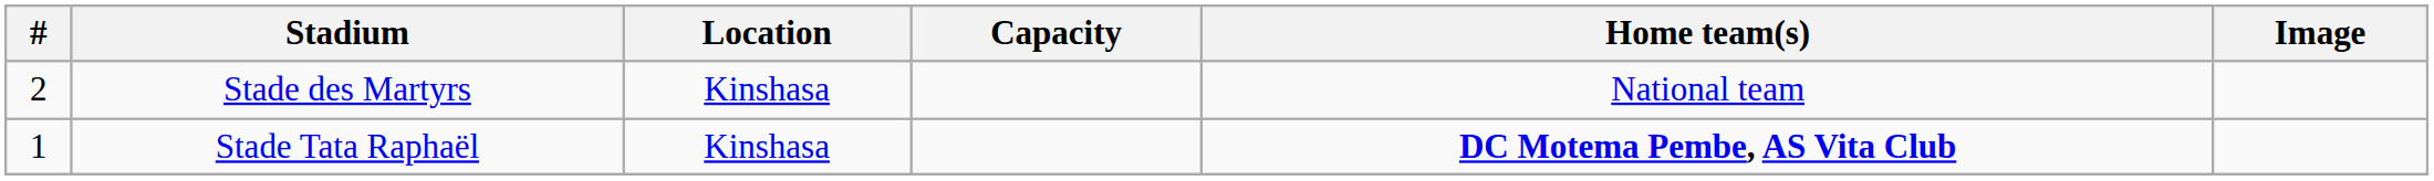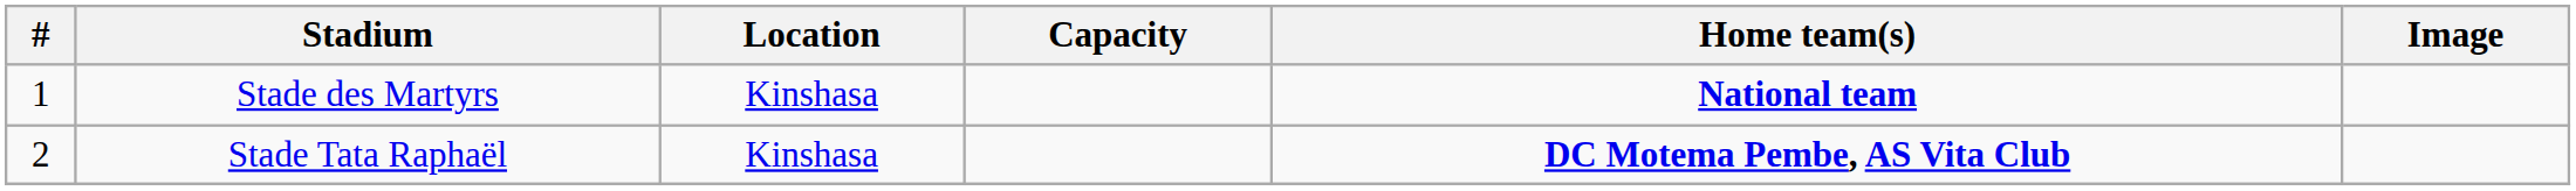Stade des Martyrs | #: 2 -> 1
Stade des Martyrs | Home team(s): normal -> bold
Stade Tata Raphaël | #: 1 -> 2
